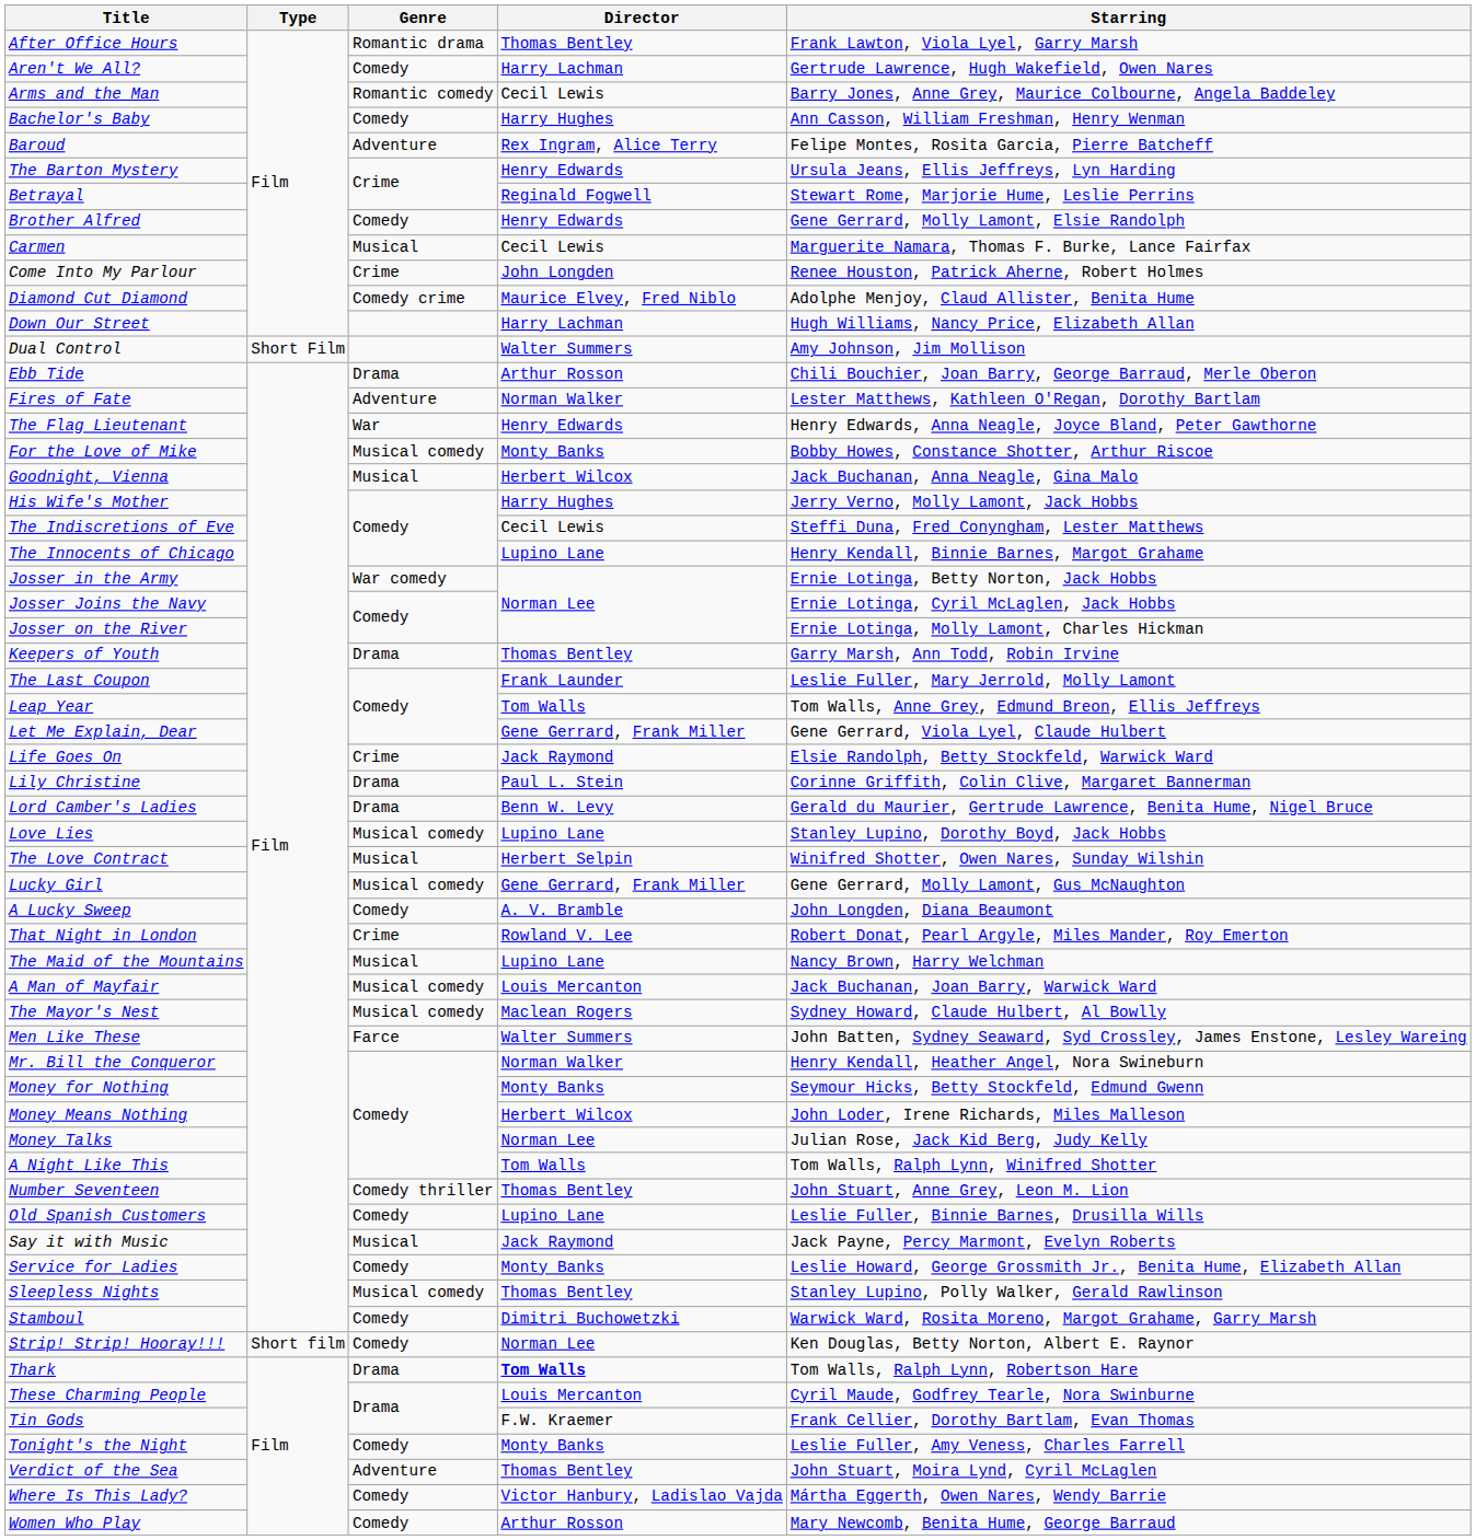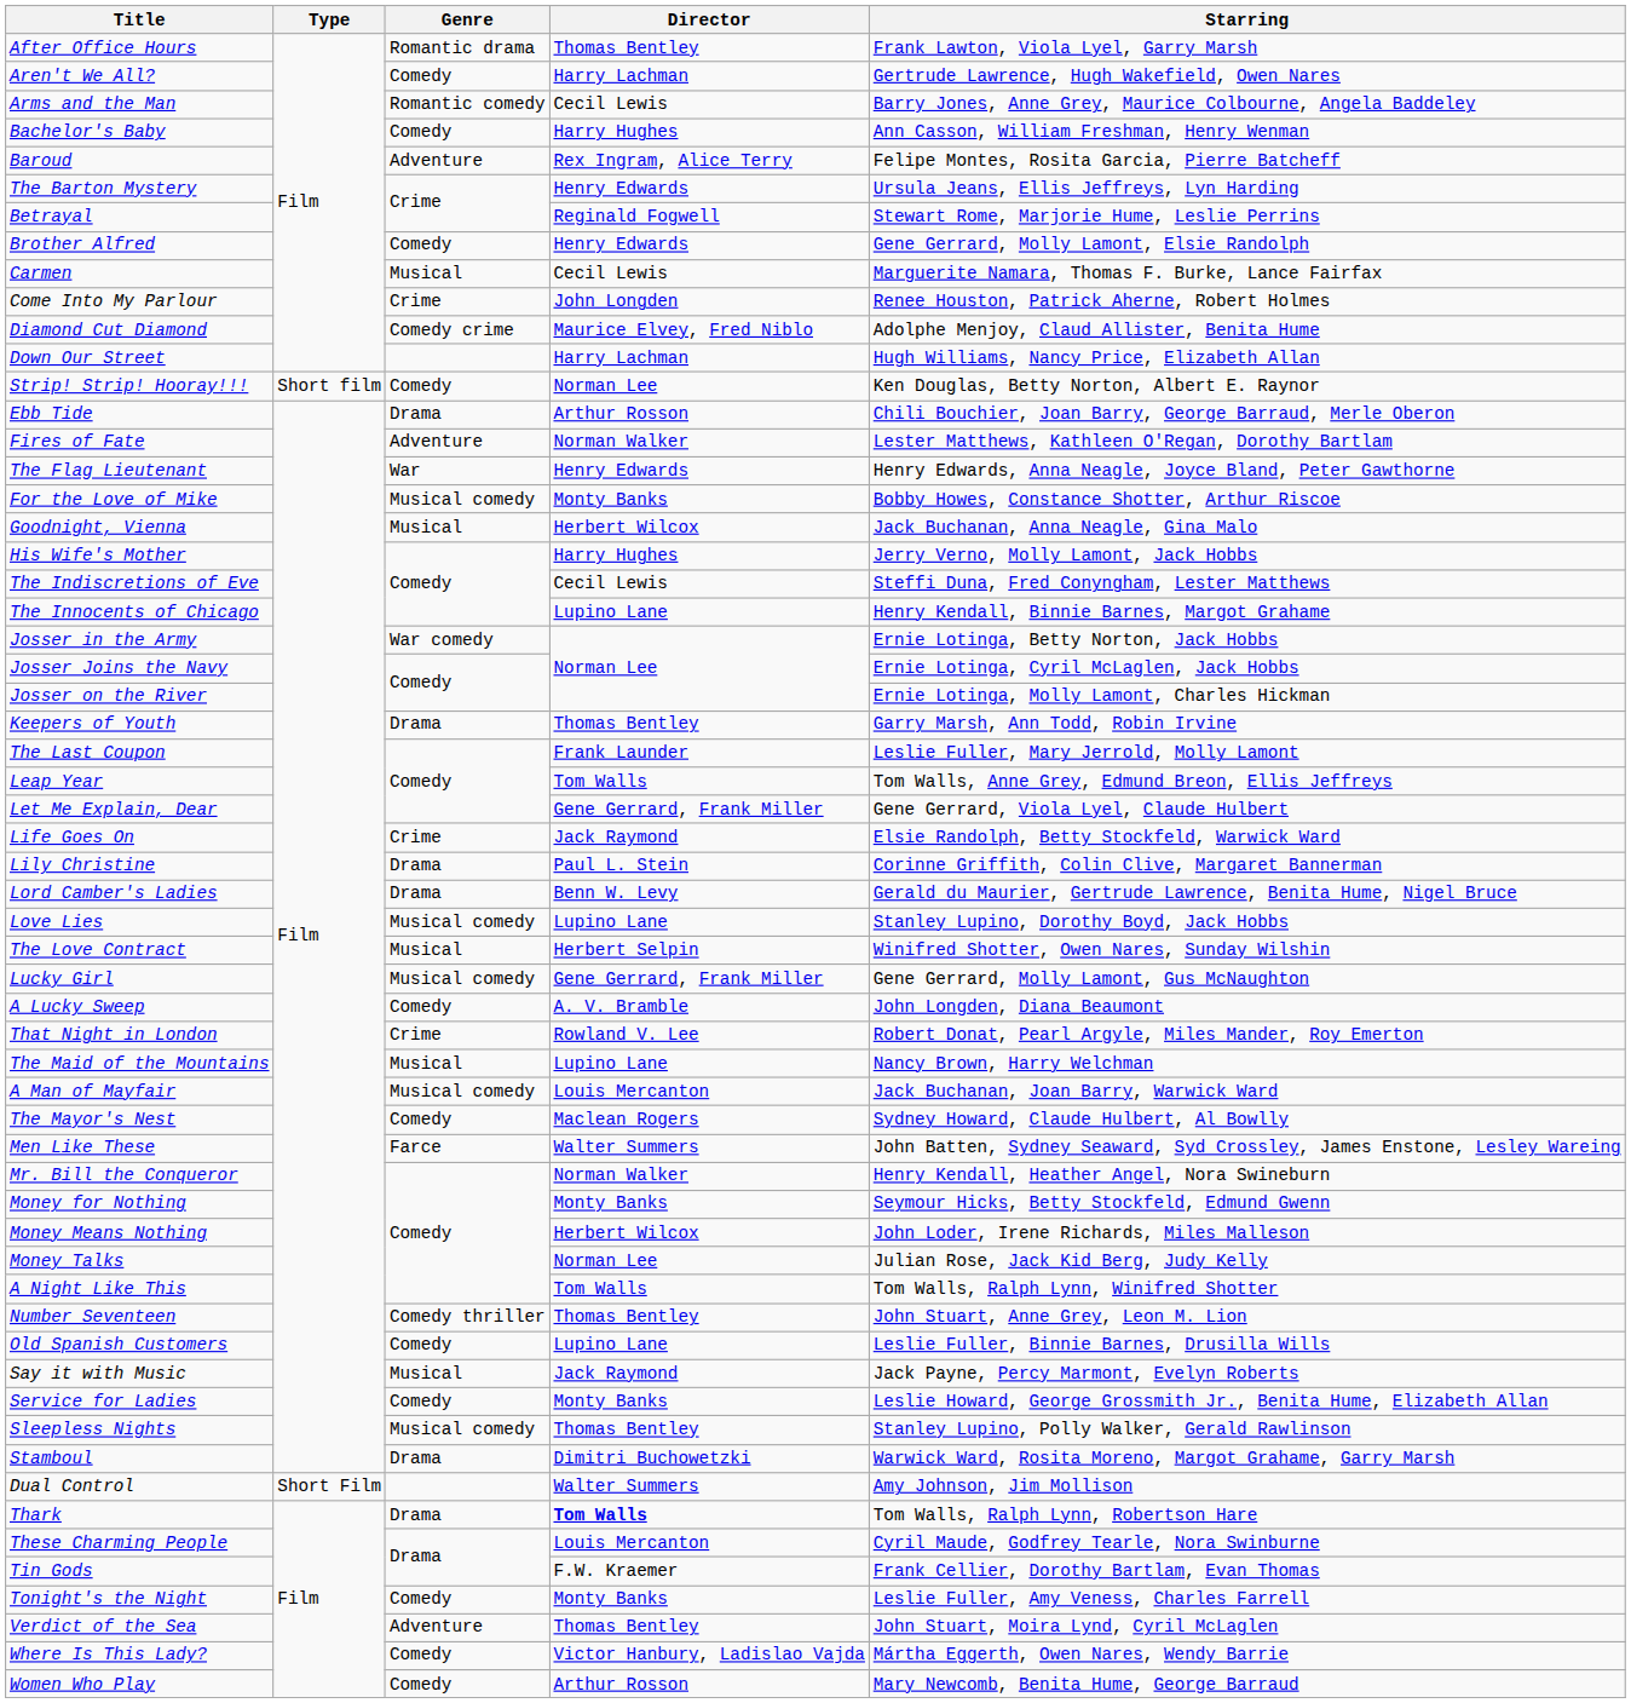rows swapped: Dual Control <-> Strip! Strip! Hooray!!!
The Mayor's Nest | Genre: Musical comedy -> Comedy
Stamboul | Genre: Comedy -> Drama
